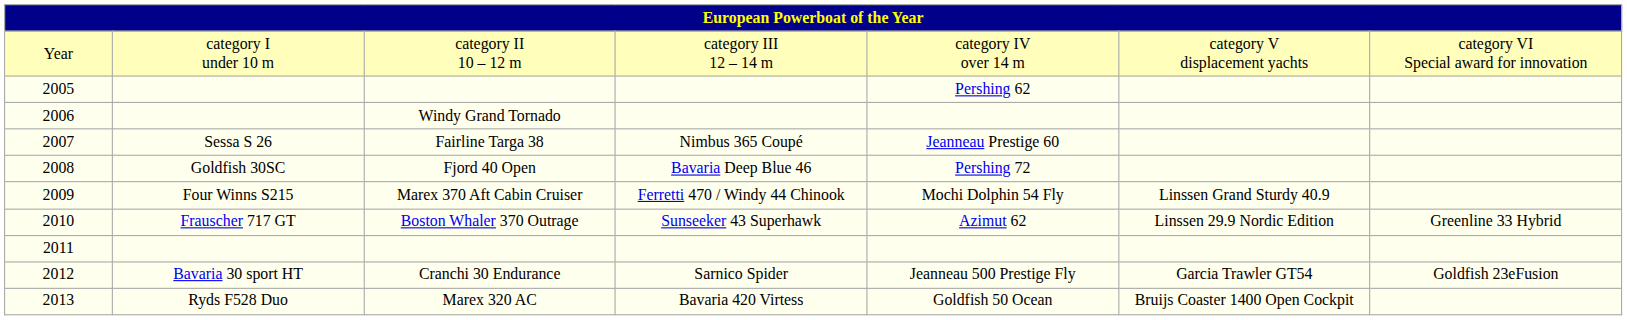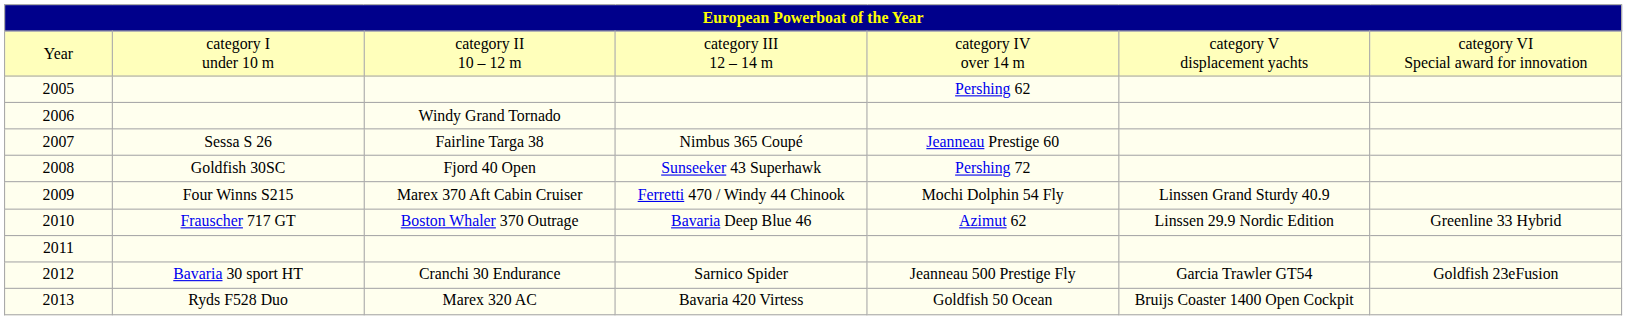Fjord 40 Open | column 4: Bavaria Deep Blue 46 -> Sunseeker 43 Superhawk
Boston Whaler 370 Outrage | column 4: Sunseeker 43 Superhawk -> Bavaria Deep Blue 46
